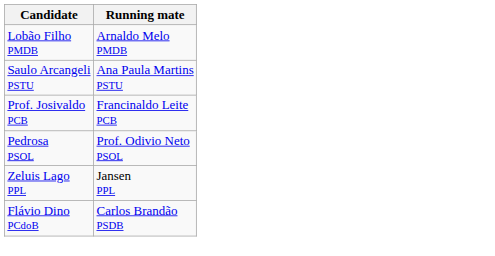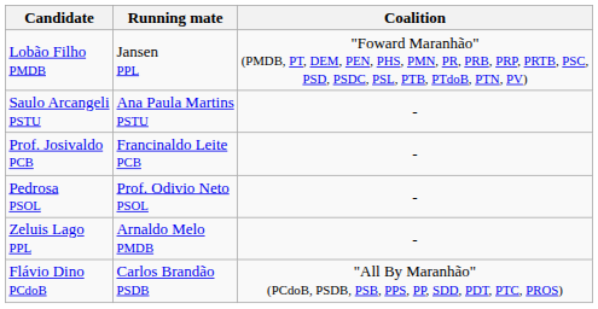+ column: Coalition | "Foward Maranhão" (PMDB, PT, DEM, PEN, PHS, PMN, PR, PRB, PRP, PRTB, PSC, PSD, PSDC, PSL, PTB, PTdoB, PTN, PV) | - | - | - | - | "All By Maranhão" (PCdoB, PSDB, PSB, PPS, PP, SDD, PDT, PTC, PROS)
Lobão Filho PMDB | Running mate: Arnaldo Melo PMDB -> Jansen PPL
Zeluis Lago PPL | Running mate: Jansen PPL -> Arnaldo Melo PMDB
